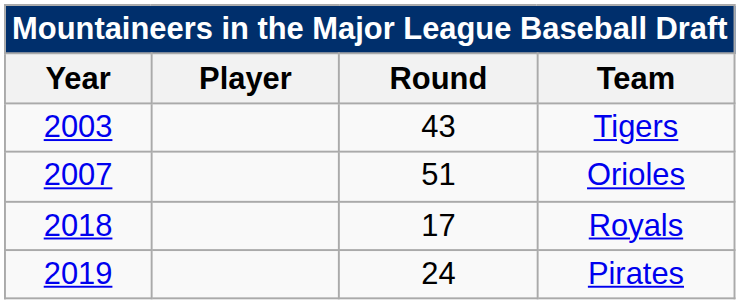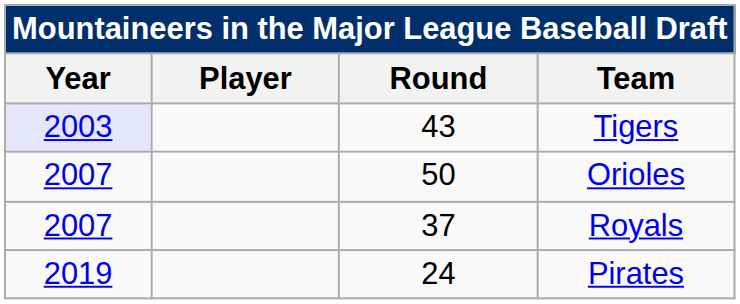Tigers | Year: no background -> lavender background
Orioles | Round: 51 -> 50
Royals | Year: 2018 -> 2007
Royals | Round: 17 -> 37
